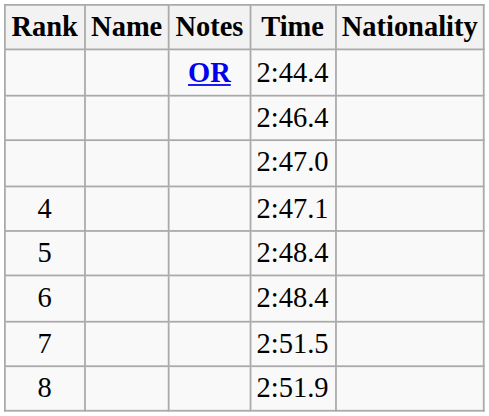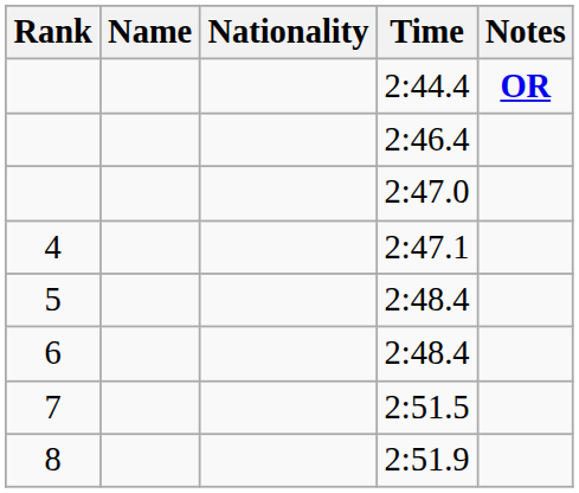columns swapped: Nationality <-> Notes
